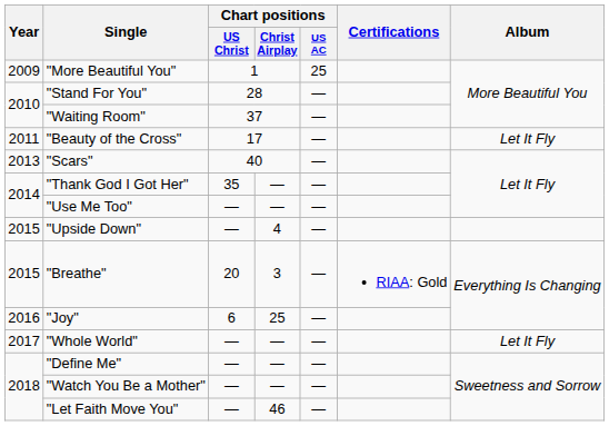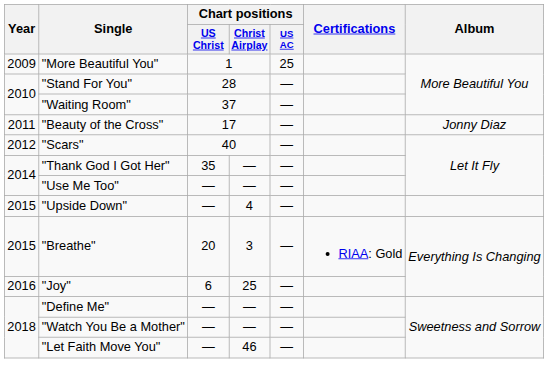"Beauty of the Cross" | Album: Let It Fly -> Jonny Diaz
"Scars" | Year: 2013 -> 2012
- row: 2017 | "Whole World" | — | — | — | Let It Fly
